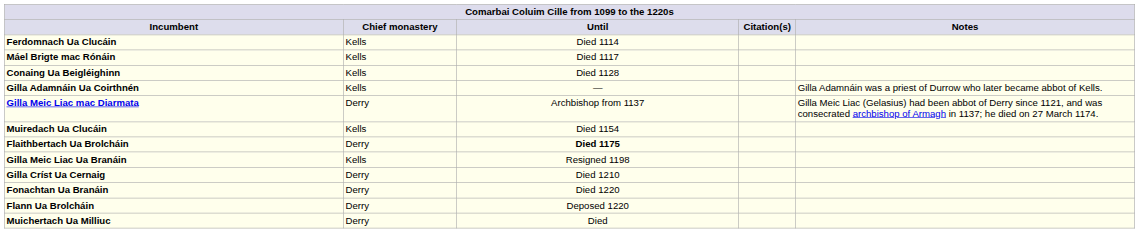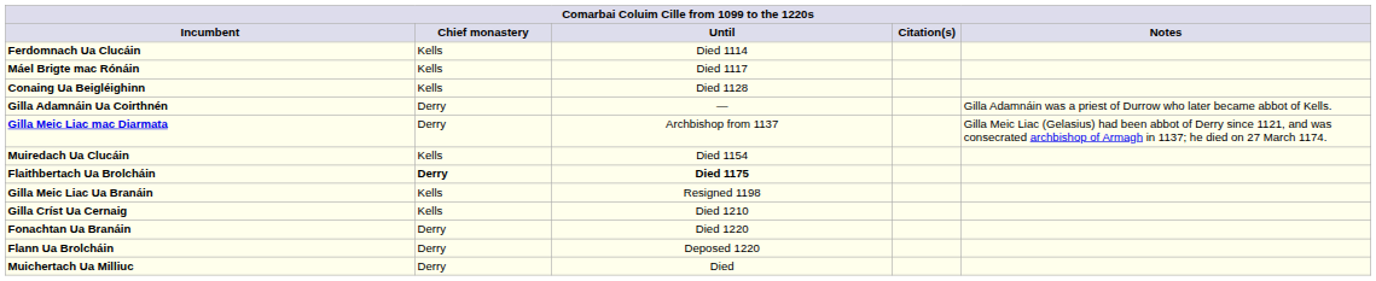Gilla Adamnáin Ua Coirthnén | Chief monastery: Kells -> Derry
Flaithbertach Ua Brolcháin | Chief monastery: normal -> bold
Gilla Críst Ua Cernaig | Chief monastery: Derry -> Kells
